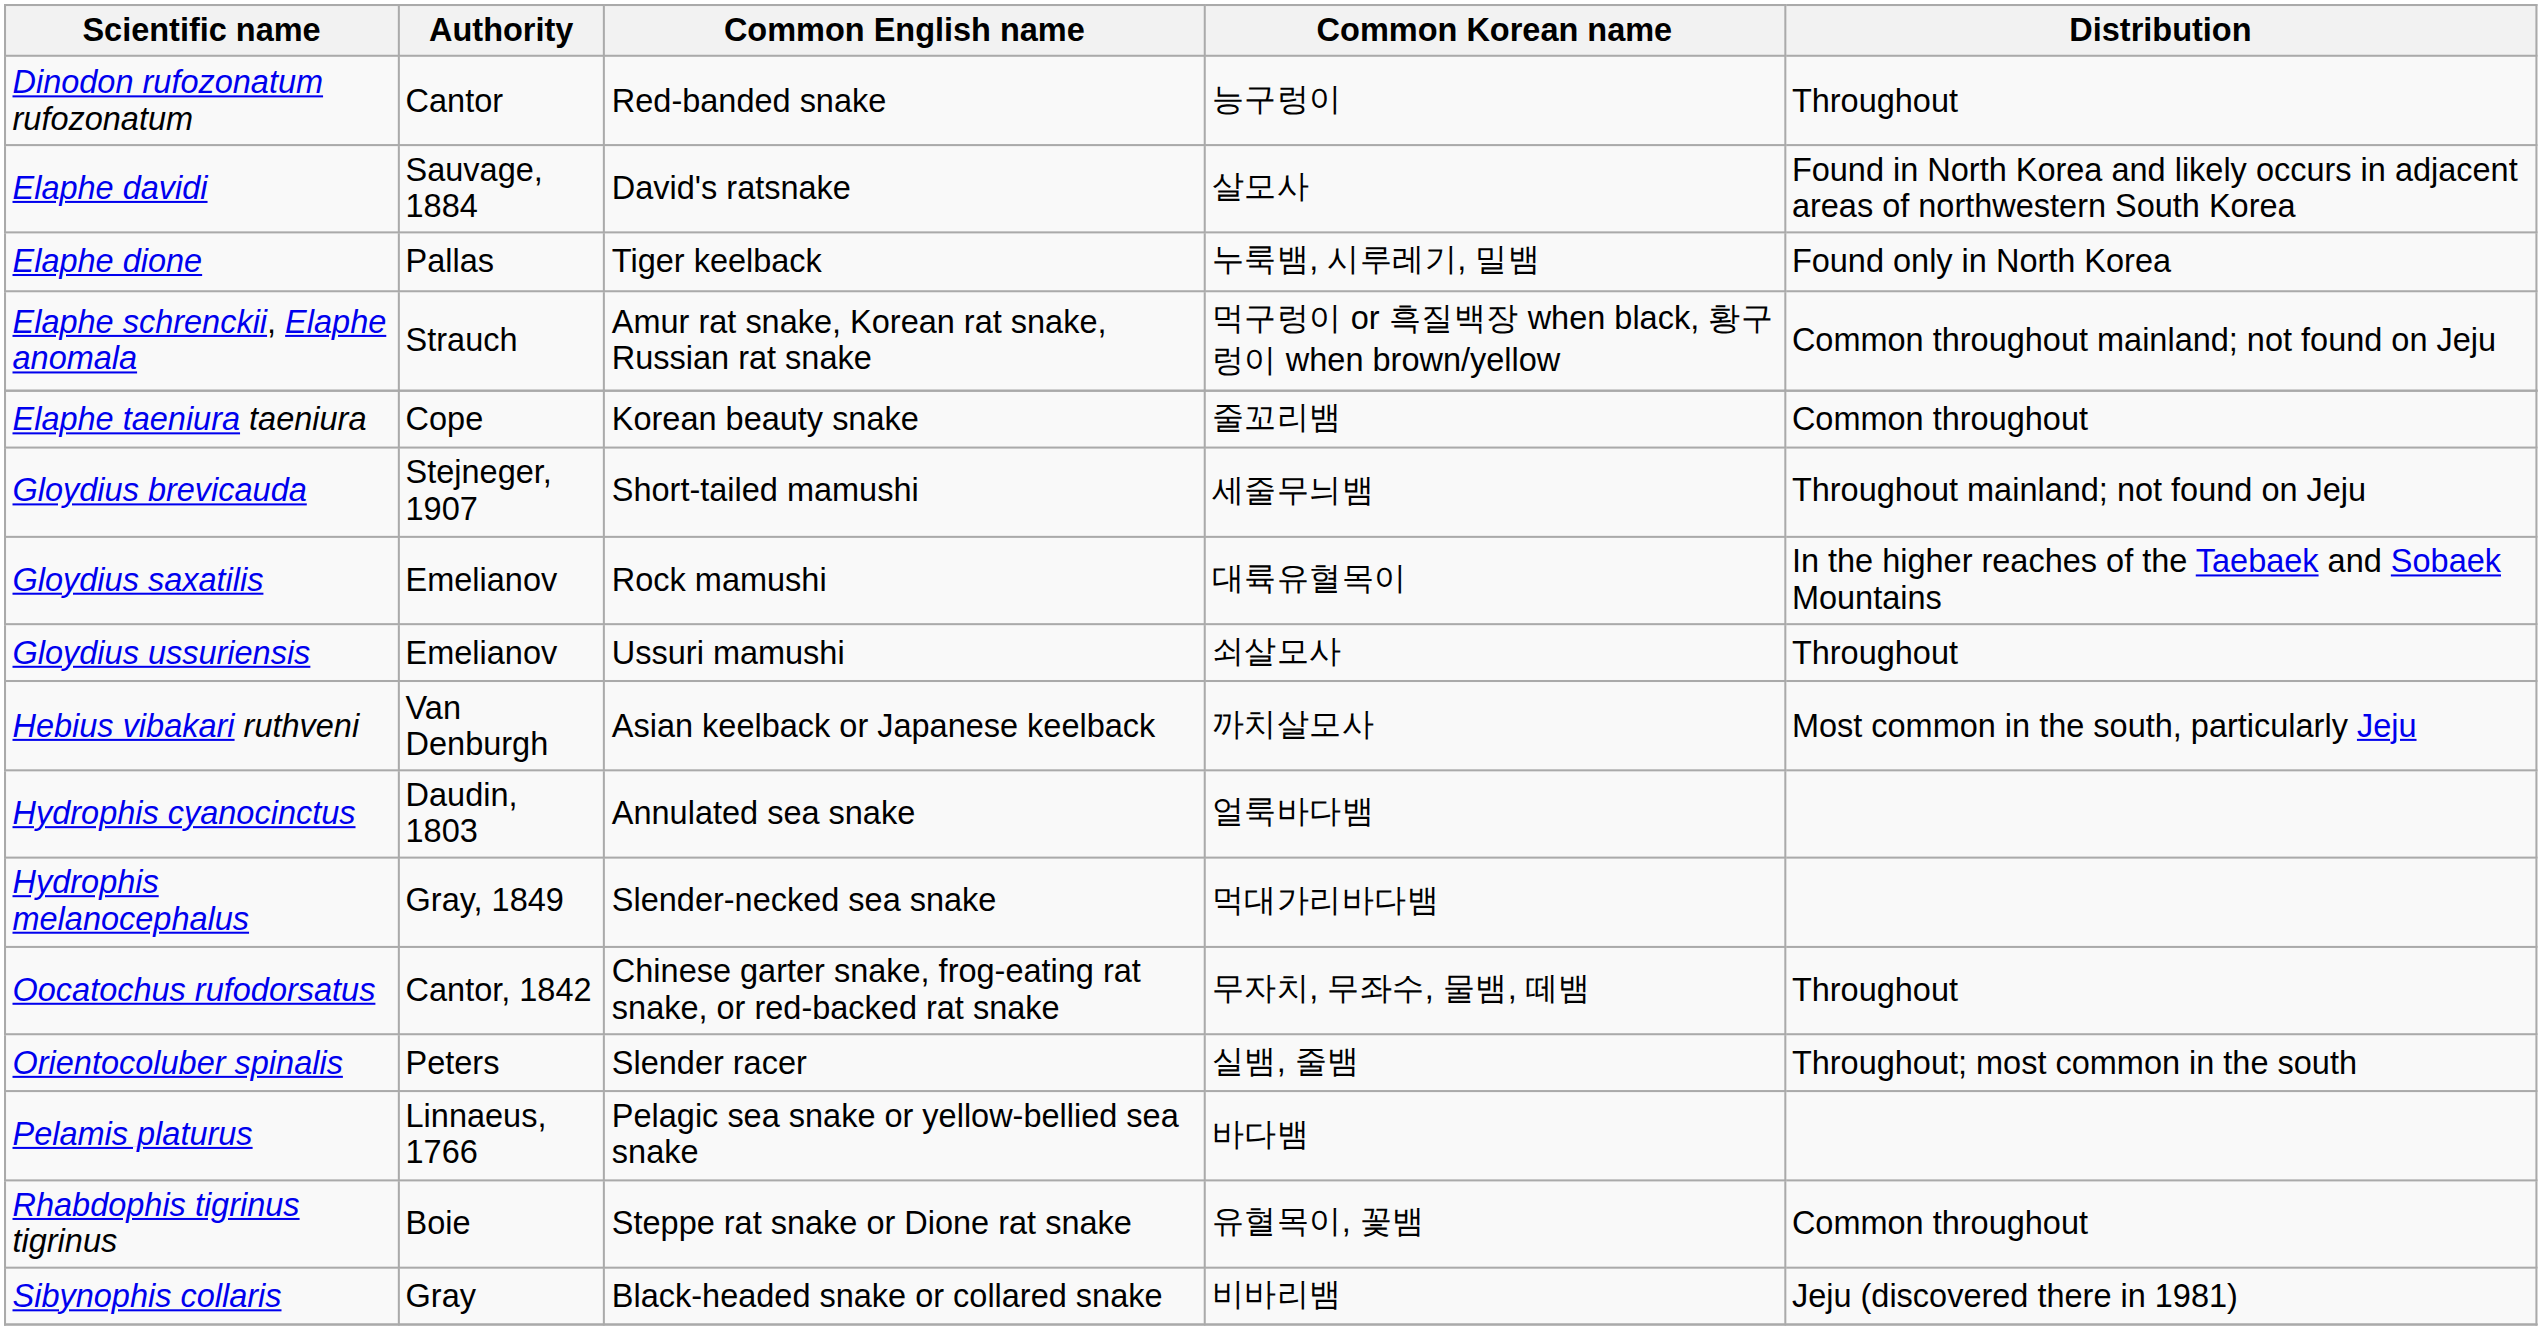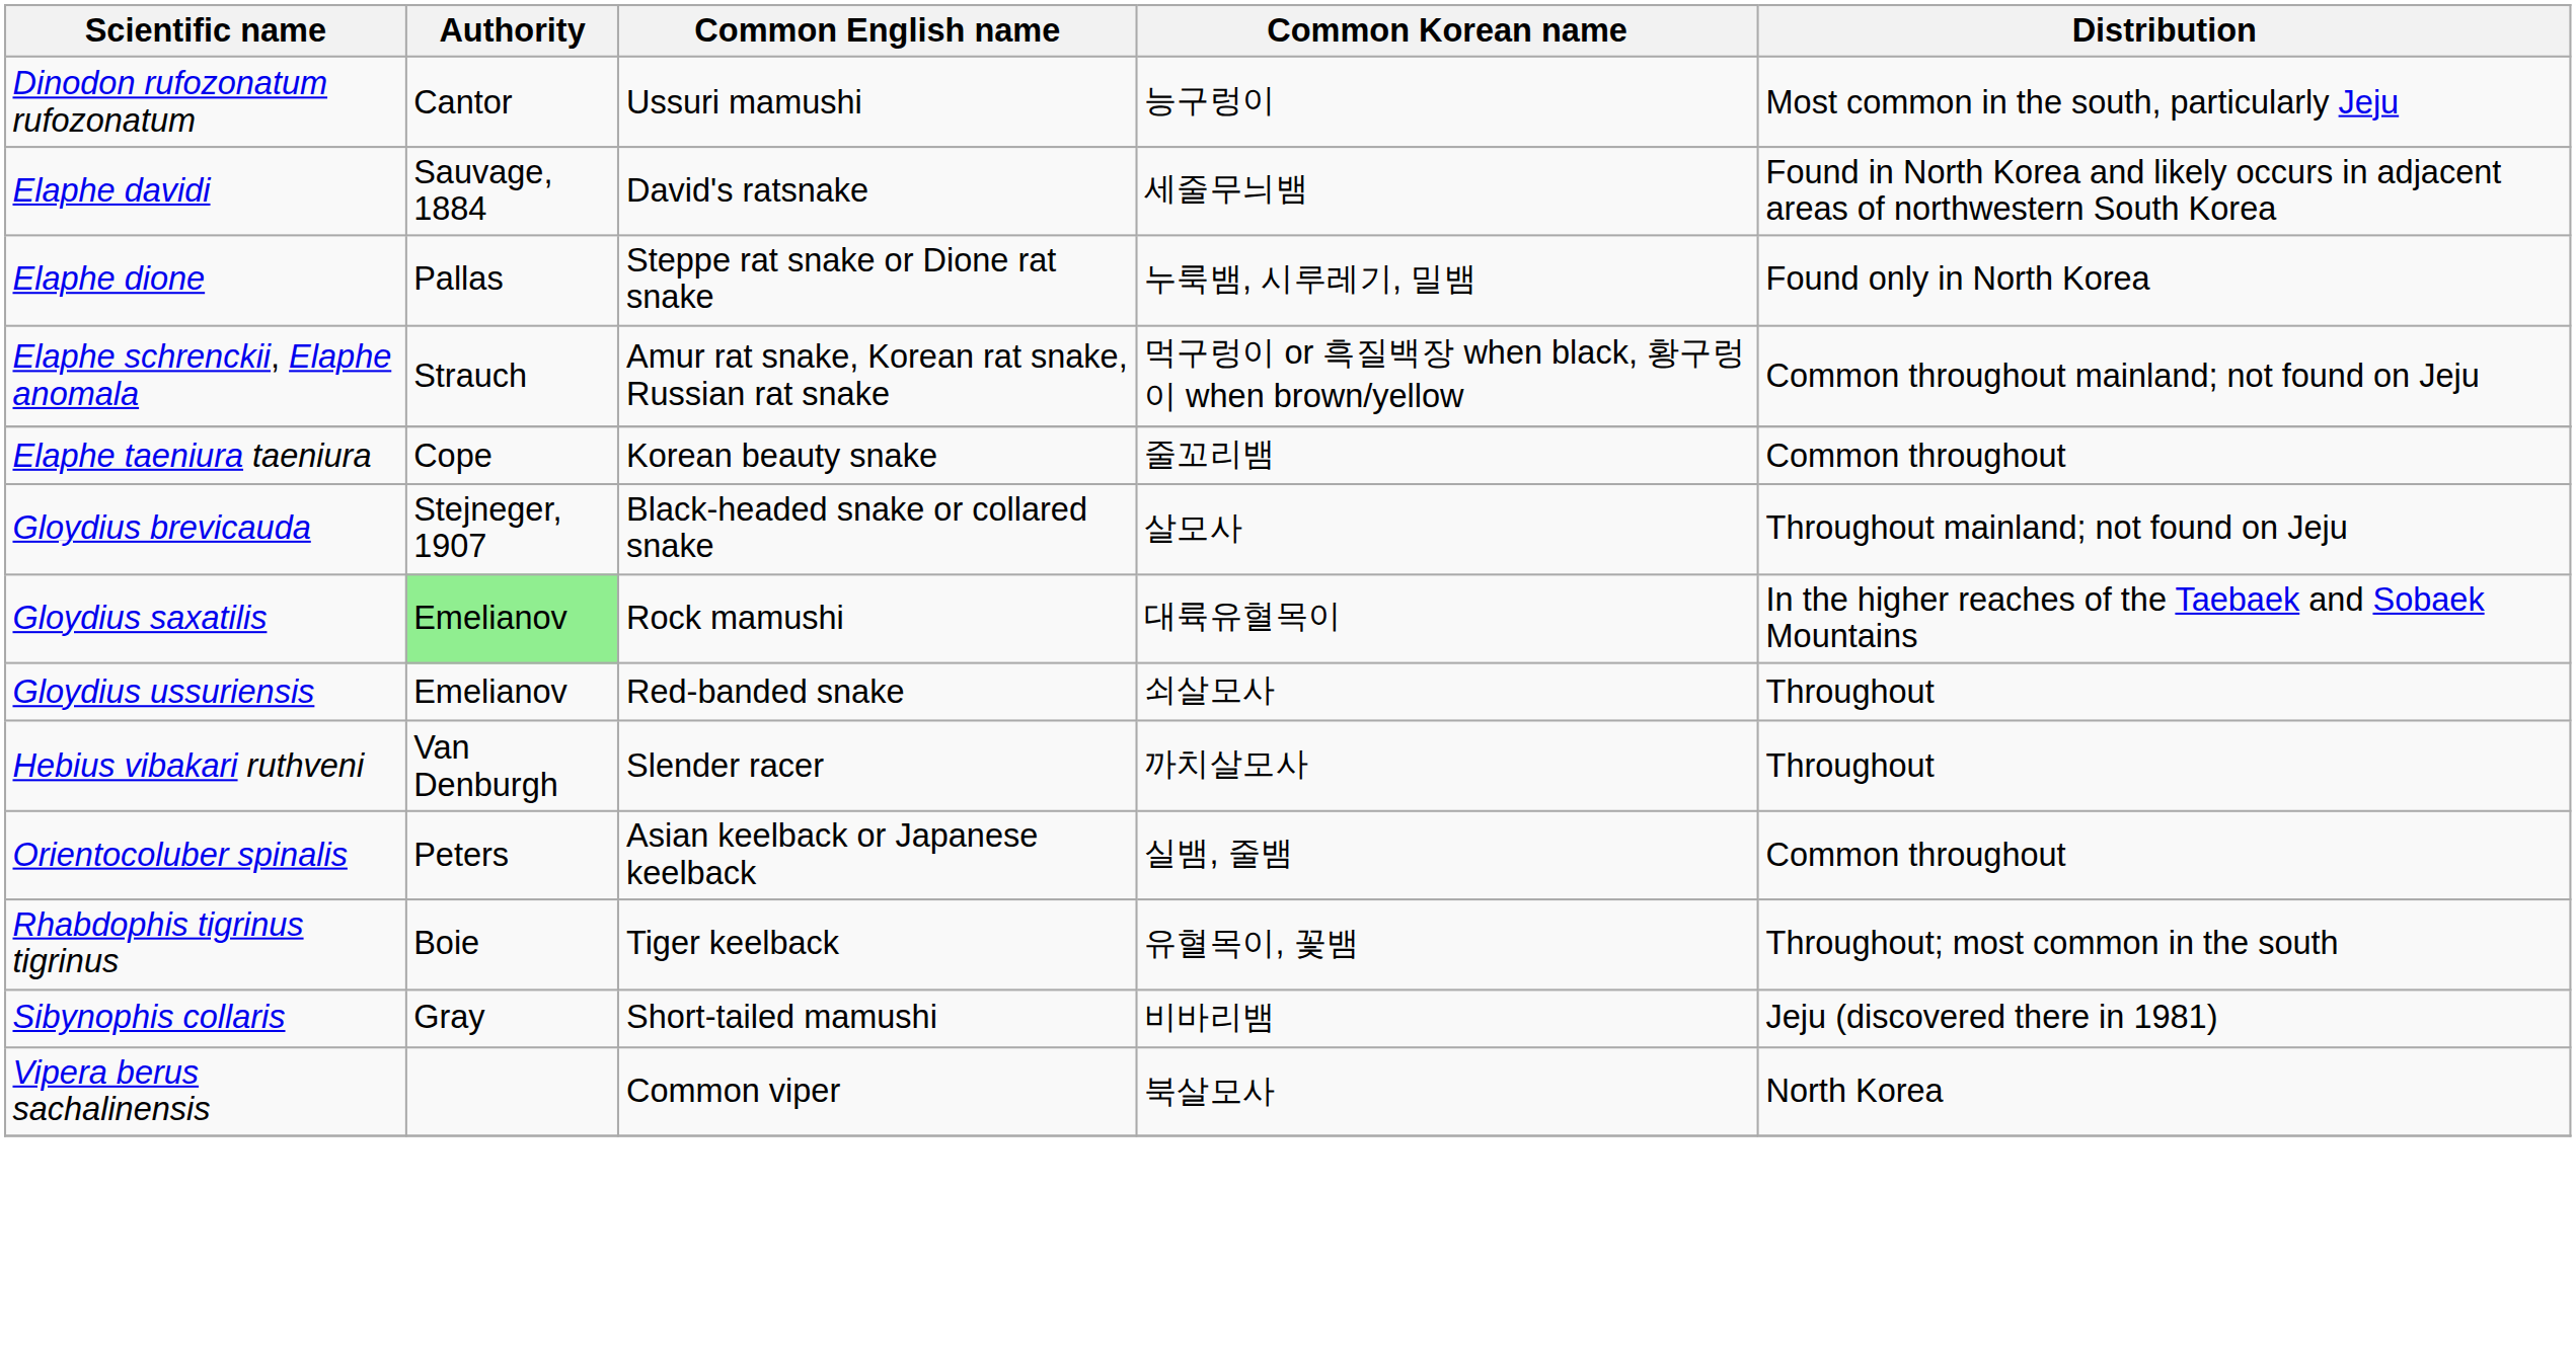Dinodon rufozonatum rufozonatum | Common English name: Red-banded snake -> Ussuri mamushi
Dinodon rufozonatum rufozonatum | Distribution: Throughout -> Most common in the south, particularly Jeju
Elaphe davidi | Common Korean name: 살모사 -> 세줄무늬뱀
Elaphe dione | Common English name: Tiger keelback -> Steppe rat snake or Dione rat snake
Gloydius brevicauda | Common English name: Short-tailed mamushi -> Black-headed snake or collared snake
Gloydius brevicauda | Common Korean name: 세줄무늬뱀 -> 살모사
Gloydius saxatilis | Authority: no background -> lightgreen background
Gloydius ussuriensis | Common English name: Ussuri mamushi -> Red-banded snake
Hebius vibakari ruthveni | Common English name: Asian keelback or Japanese keelback -> Slender racer
Hebius vibakari ruthveni | Distribution: Most common in the south, particularly Jeju -> Throughout
- row: Hydrophis cyanocinctus | Daudin, 1803 | Annulated sea snake | 얼룩바다뱀
- row: Hydrophis melanocephalus | Gray, 1849 | Slender-necked sea snake | 먹대가리바다뱀
- row: Oocatochus rufodorsatus | Cantor, 1842 | Chinese garter snake, frog-eating rat snake, or red-backed rat snake | 무자치, 무좌수, 물뱀, 떼뱀 | Throughout
Orientocoluber spinalis | Common English name: Slender racer -> Asian keelback or Japanese keelback
Orientocoluber spinalis | Distribution: Throughout; most common in the south -> Common throughout
- row: Pelamis platurus | Linnaeus, 1766 | Pelagic sea snake or yellow-bellied sea snake | 바다뱀
Rhabdophis tigrinus tigrinus | Common English name: Steppe rat snake or Dione rat snake -> Tiger keelback
Rhabdophis tigrinus tigrinus | Distribution: Common throughout -> Throughout; most common in the south
Sibynophis collaris | Common English name: Black-headed snake or collared snake -> Short-tailed mamushi
+ row: Vipera berus sachalinensis | Common viper | 북살모사 | North Korea
